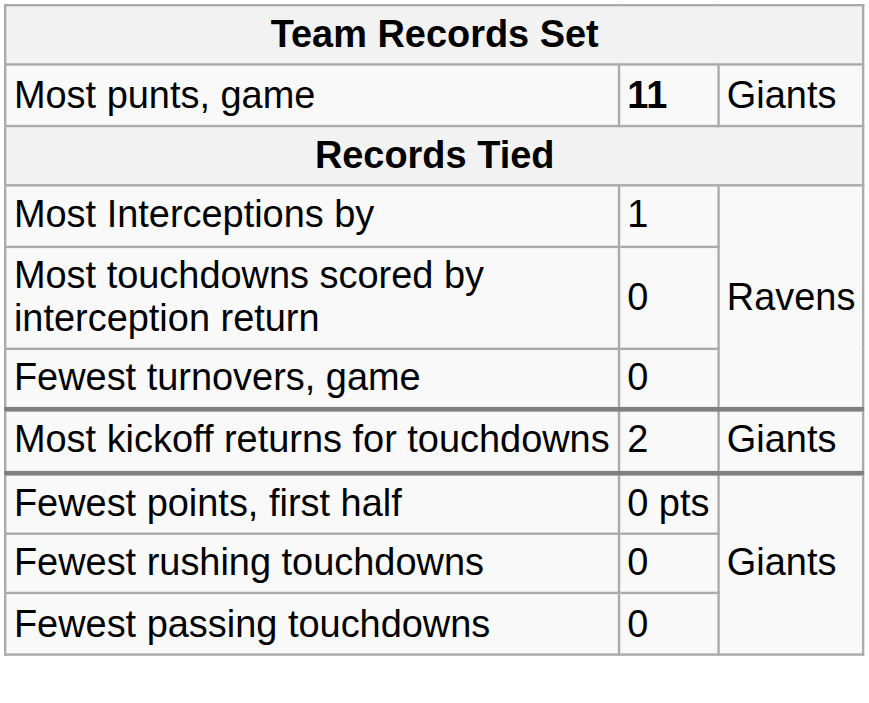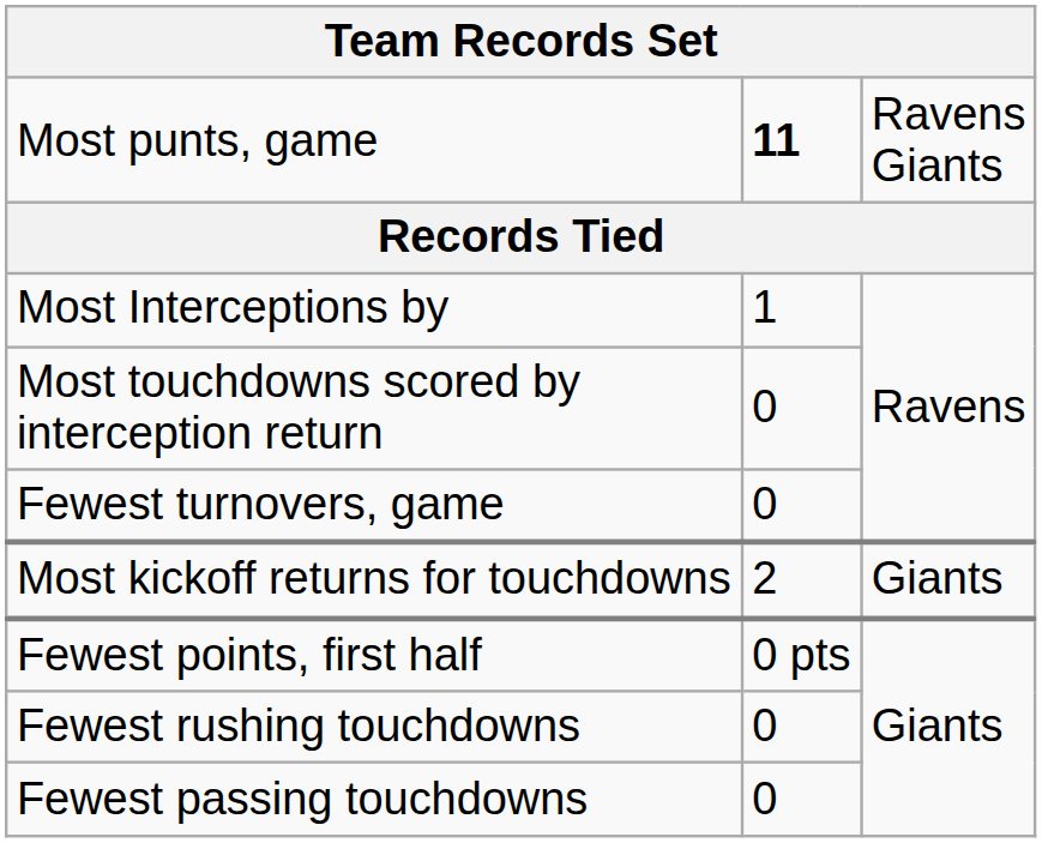Most punts, game | column 3: Giants -> Ravens Giants
